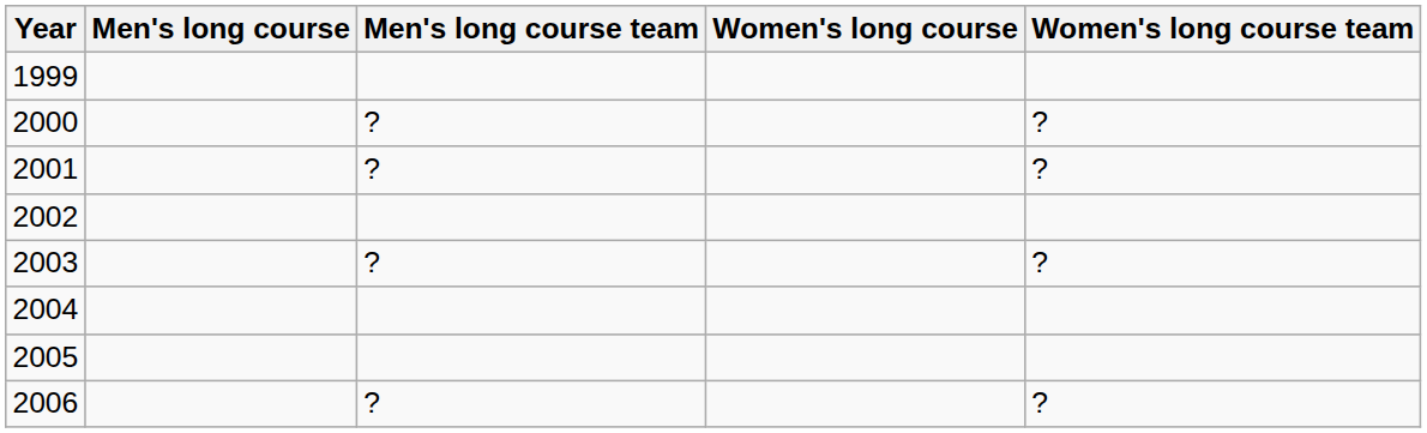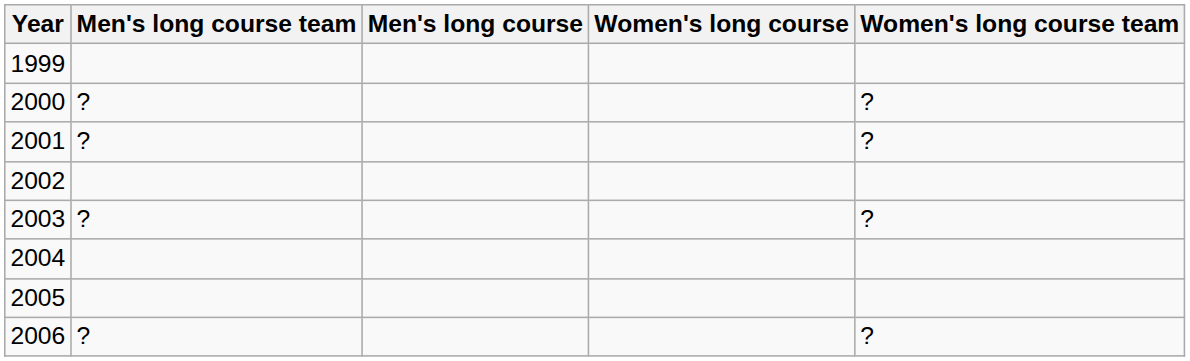columns swapped: Men's long course <-> Men's long course team
